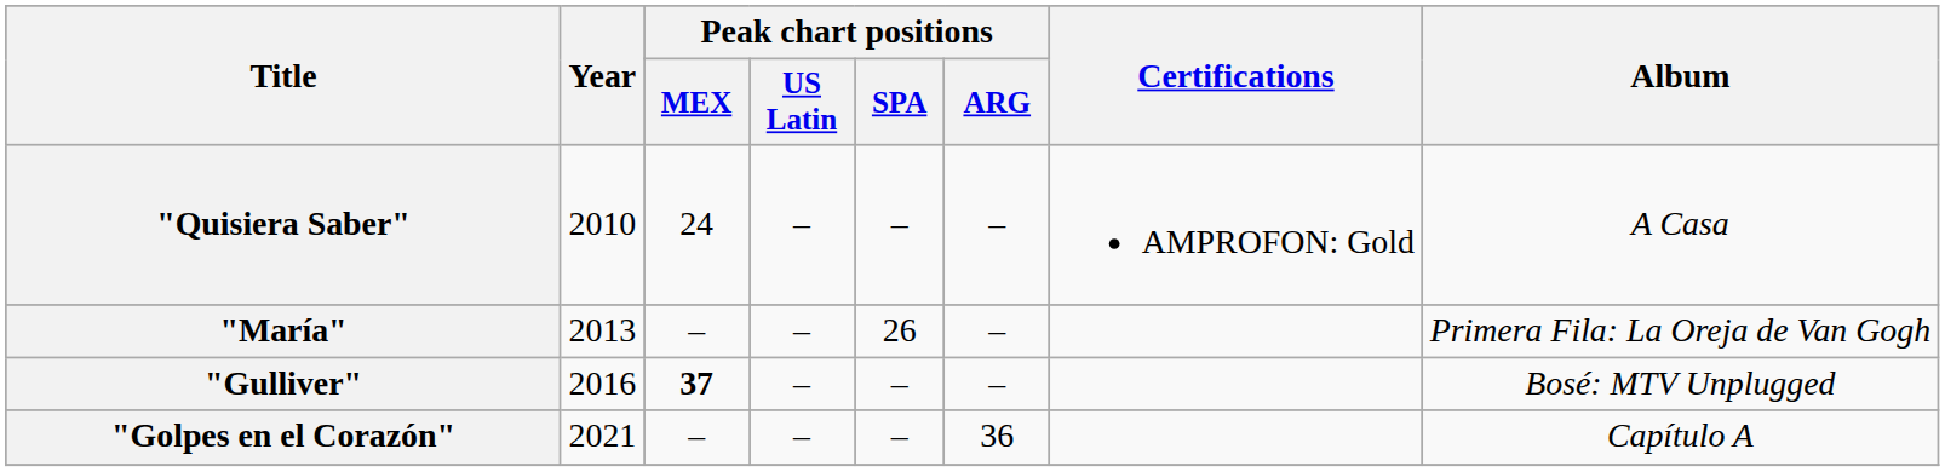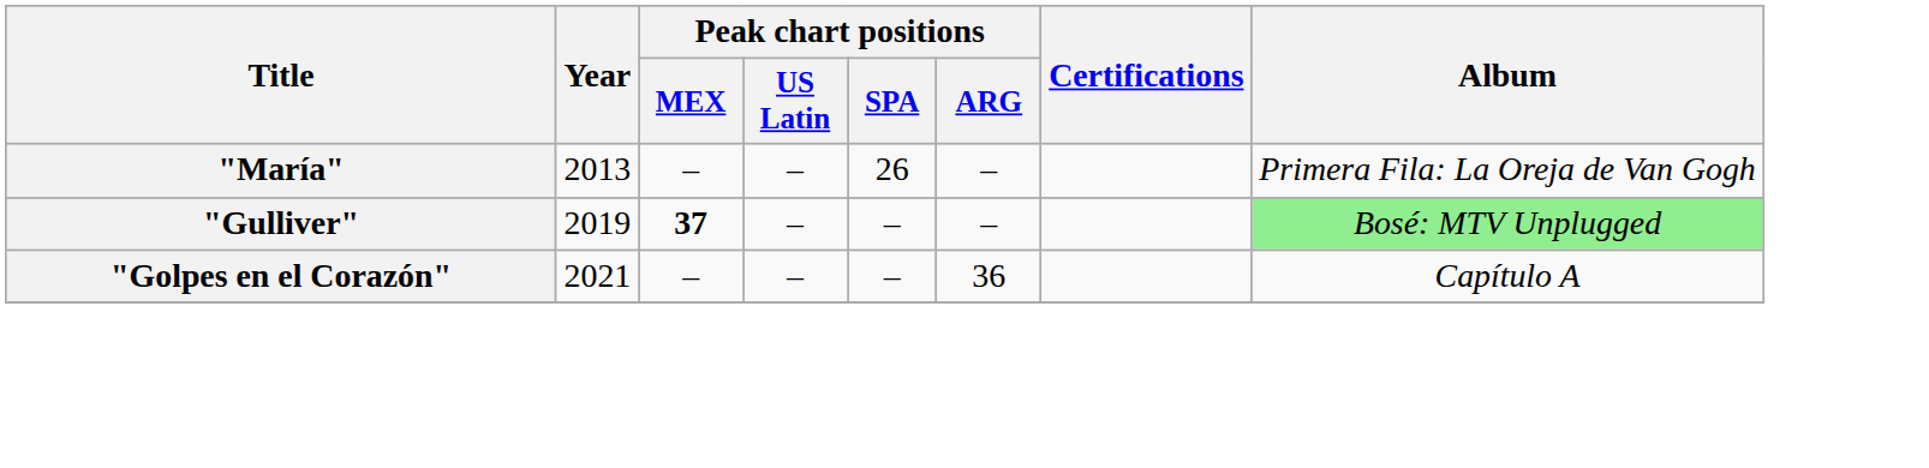- row: "Quisiera Saber" | 2010 | 24 | – | – | – | AMPROFON: Gold | A Casa
"Gulliver" | Year: 2016 -> 2019
"Gulliver" | Album: no background -> lightgreen background
